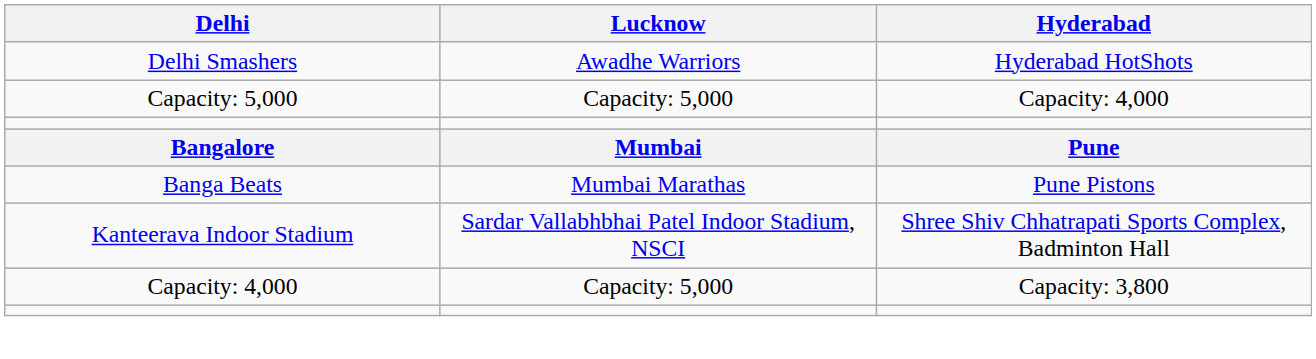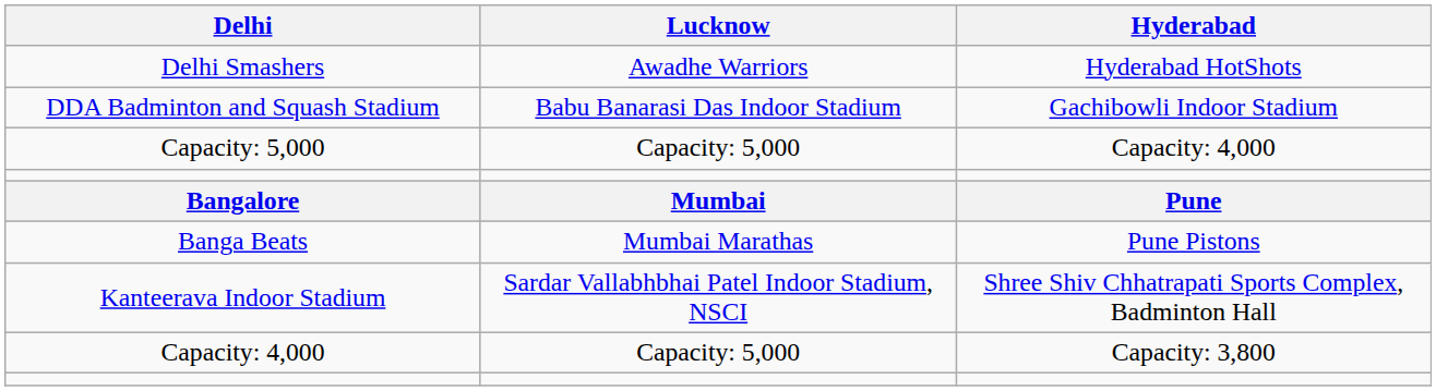+ row: DDA Badminton and Squash Stadium | Babu Banarasi Das Indoor Stadium | Gachibowli Indoor Stadium
